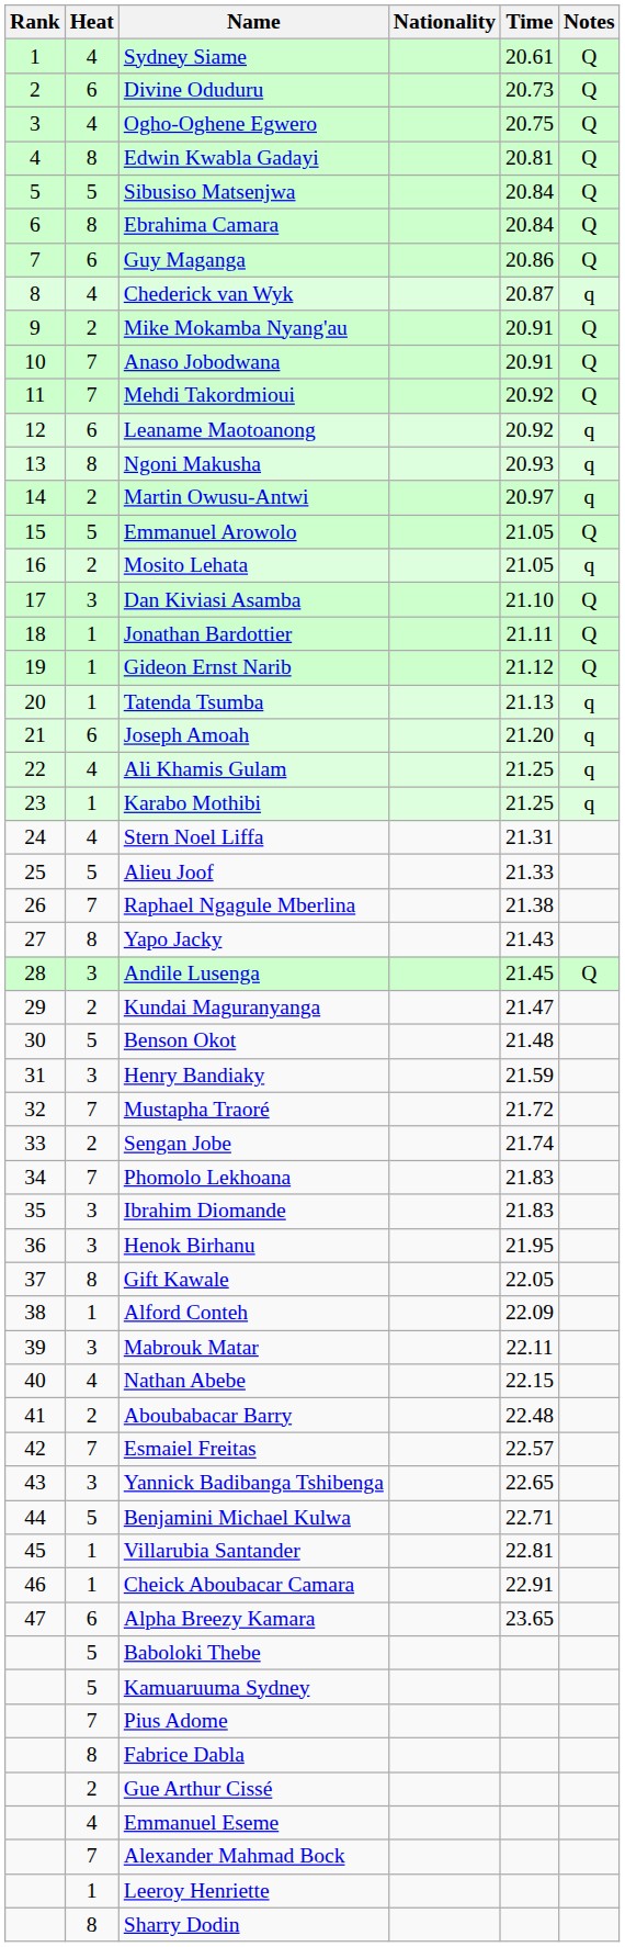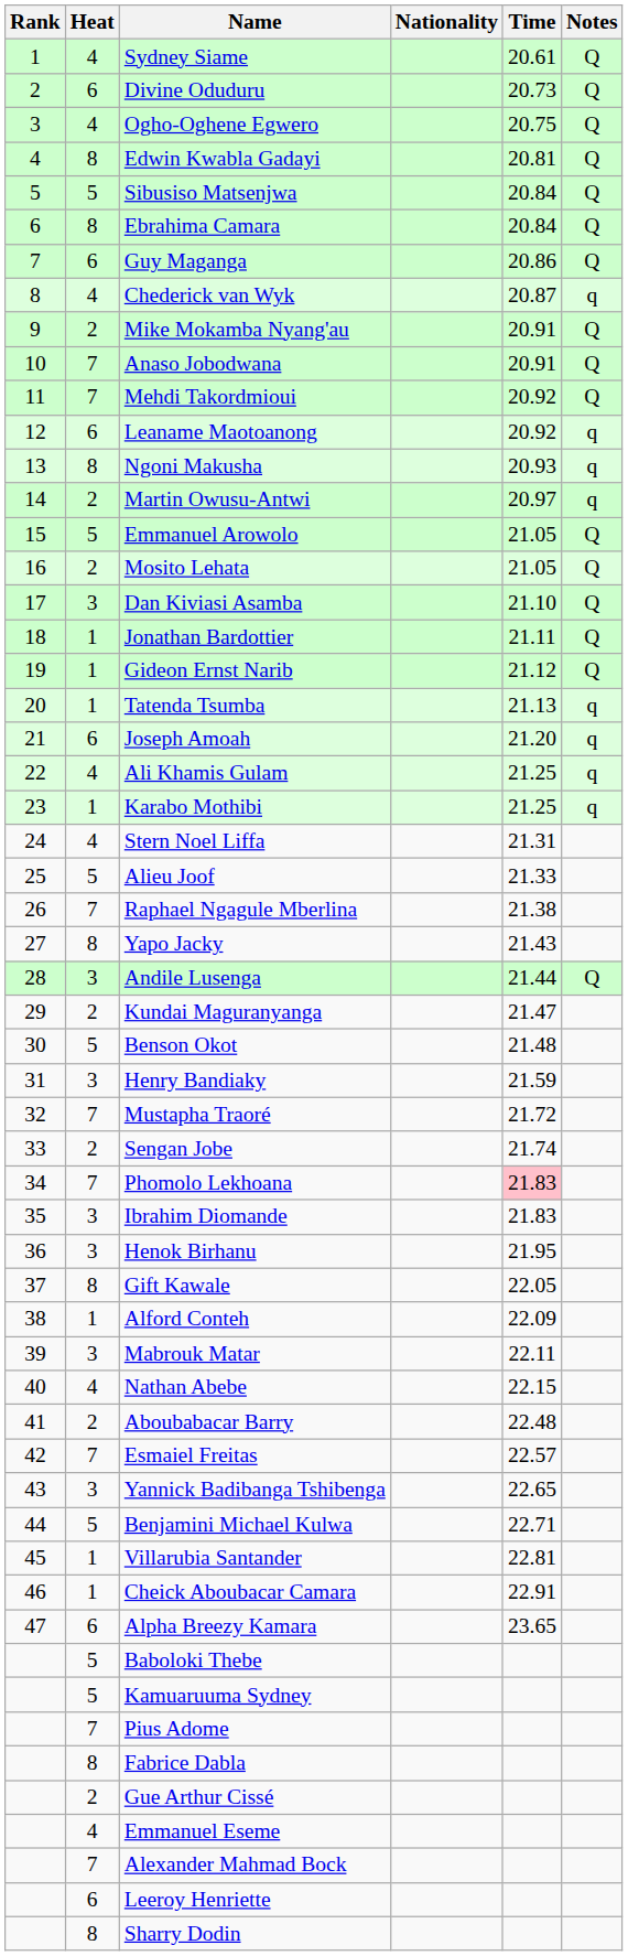Mosito Lehata | Notes: q -> Q
Andile Lusenga | Time: 21.45 -> 21.44
Phomolo Lekhoana | Time: no background -> pink background
Leeroy Henriette | Heat: 1 -> 6
